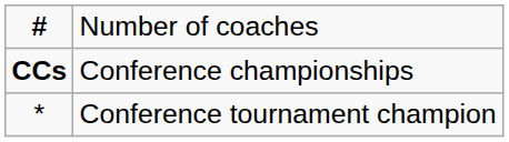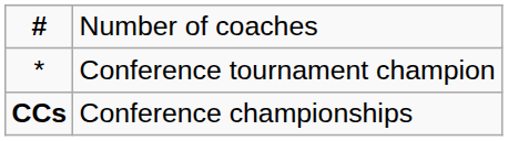rows swapped: CCs <-> *
